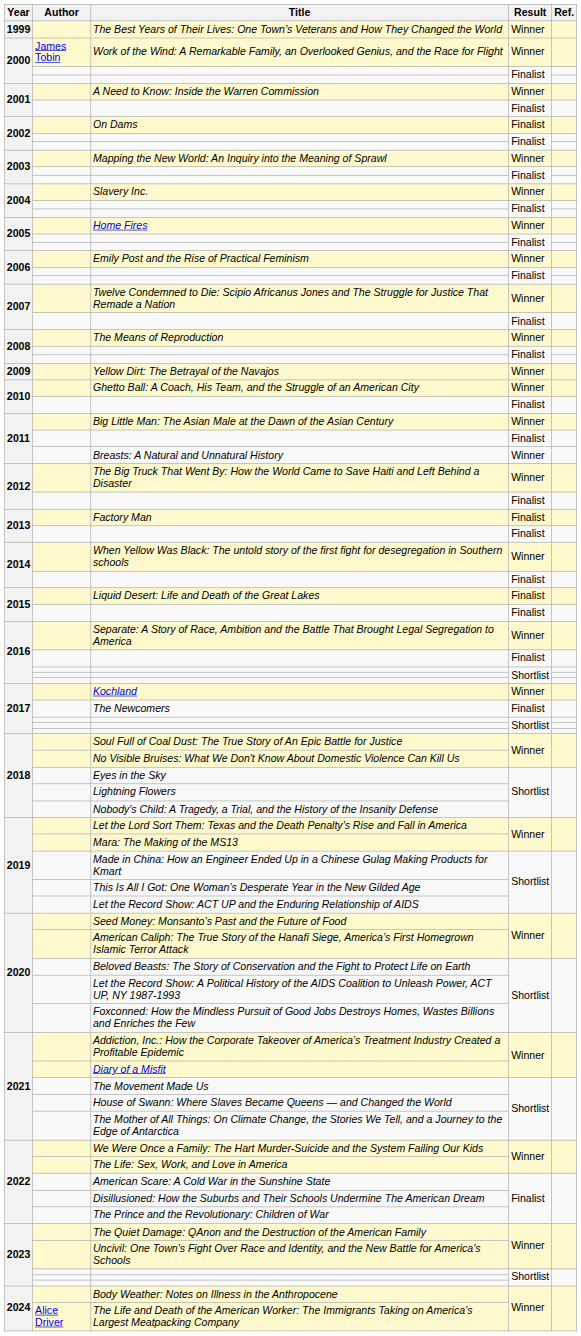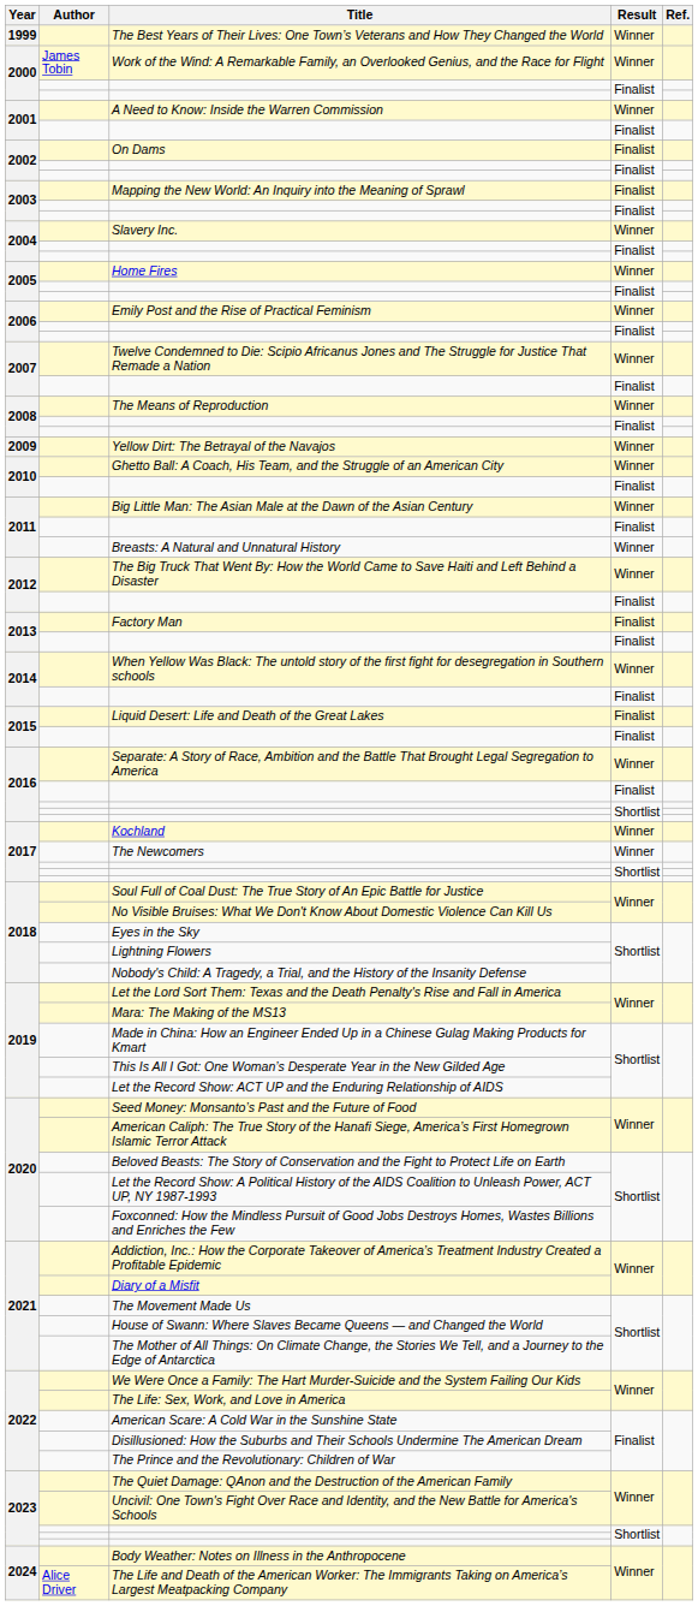Mapping the New World: An Inquiry into the Meaning of Sprawl | Result: Winner -> Finalist
The Newcomers | Result: Finalist -> Winner
